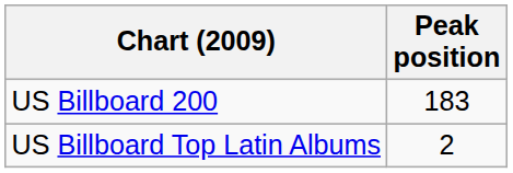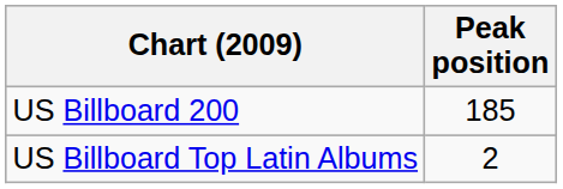US Billboard 200 | Peak position: 183 -> 185
